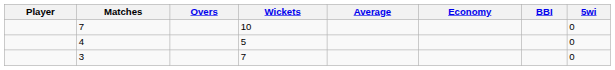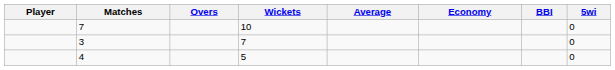rows swapped: 3 <-> 4
